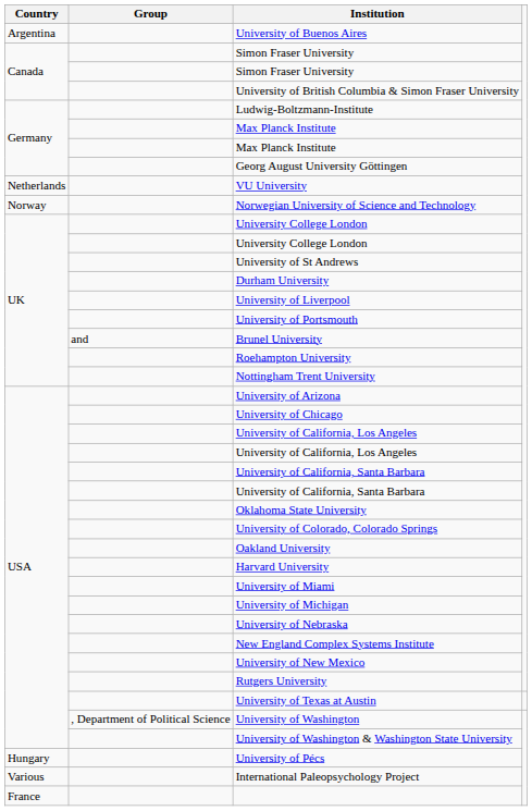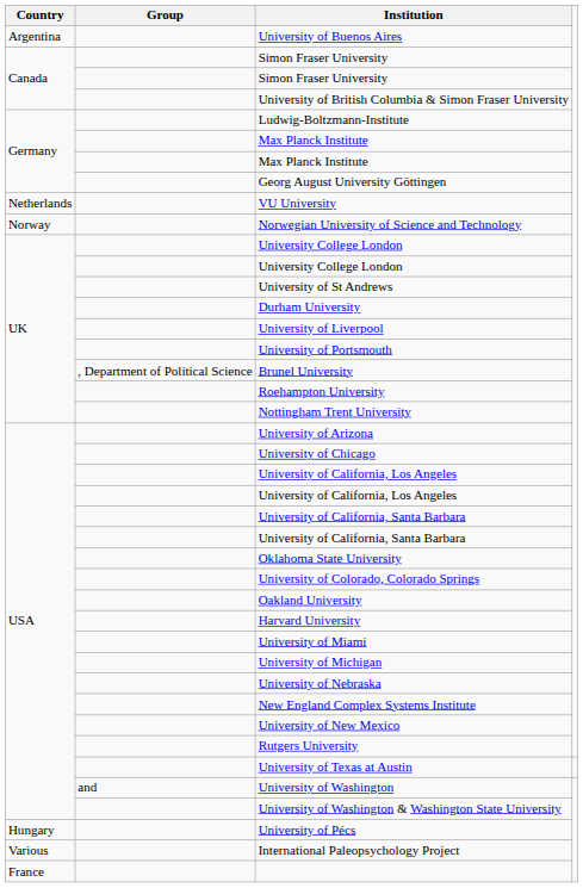Brunel University | Group: and -> , Department of Political Science
University of Washington | Group: , Department of Political Science -> and
